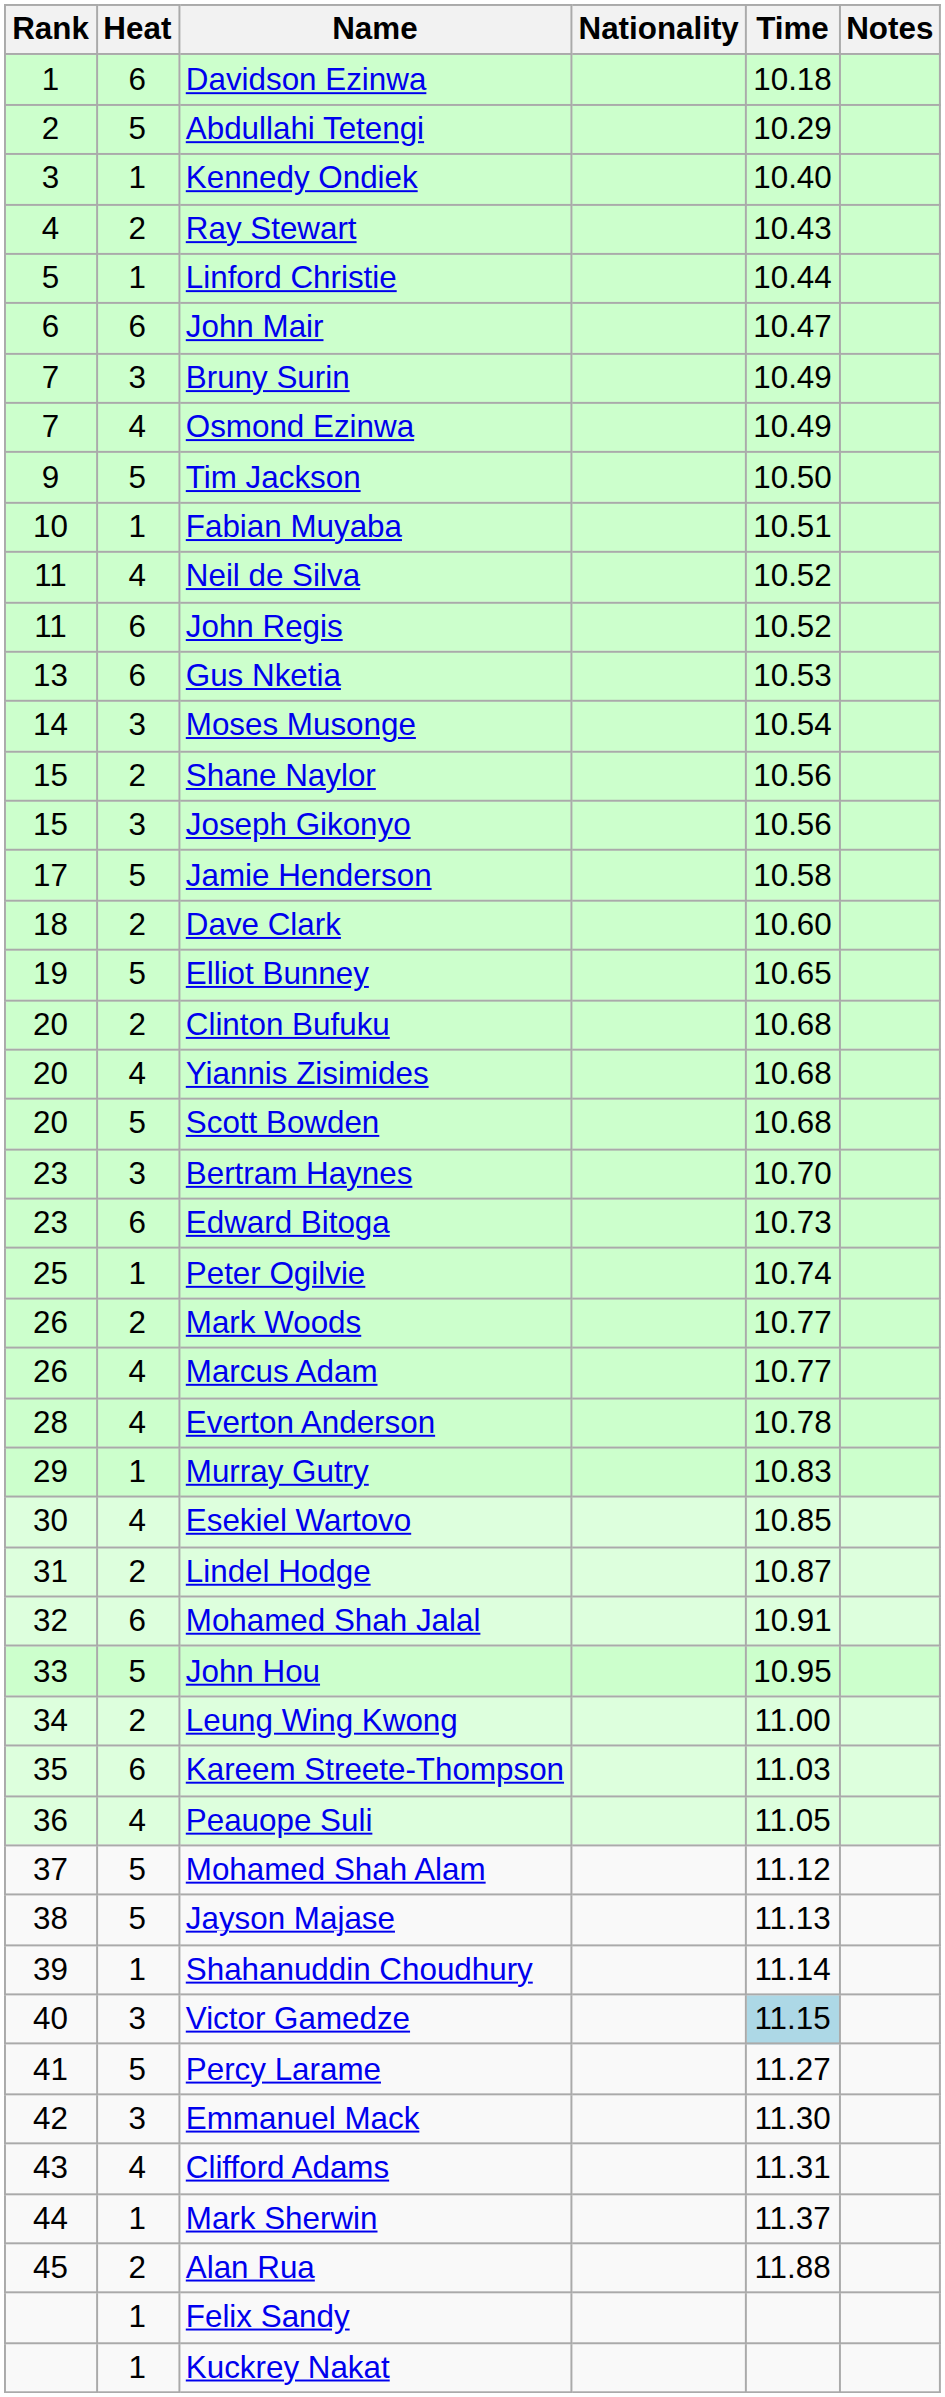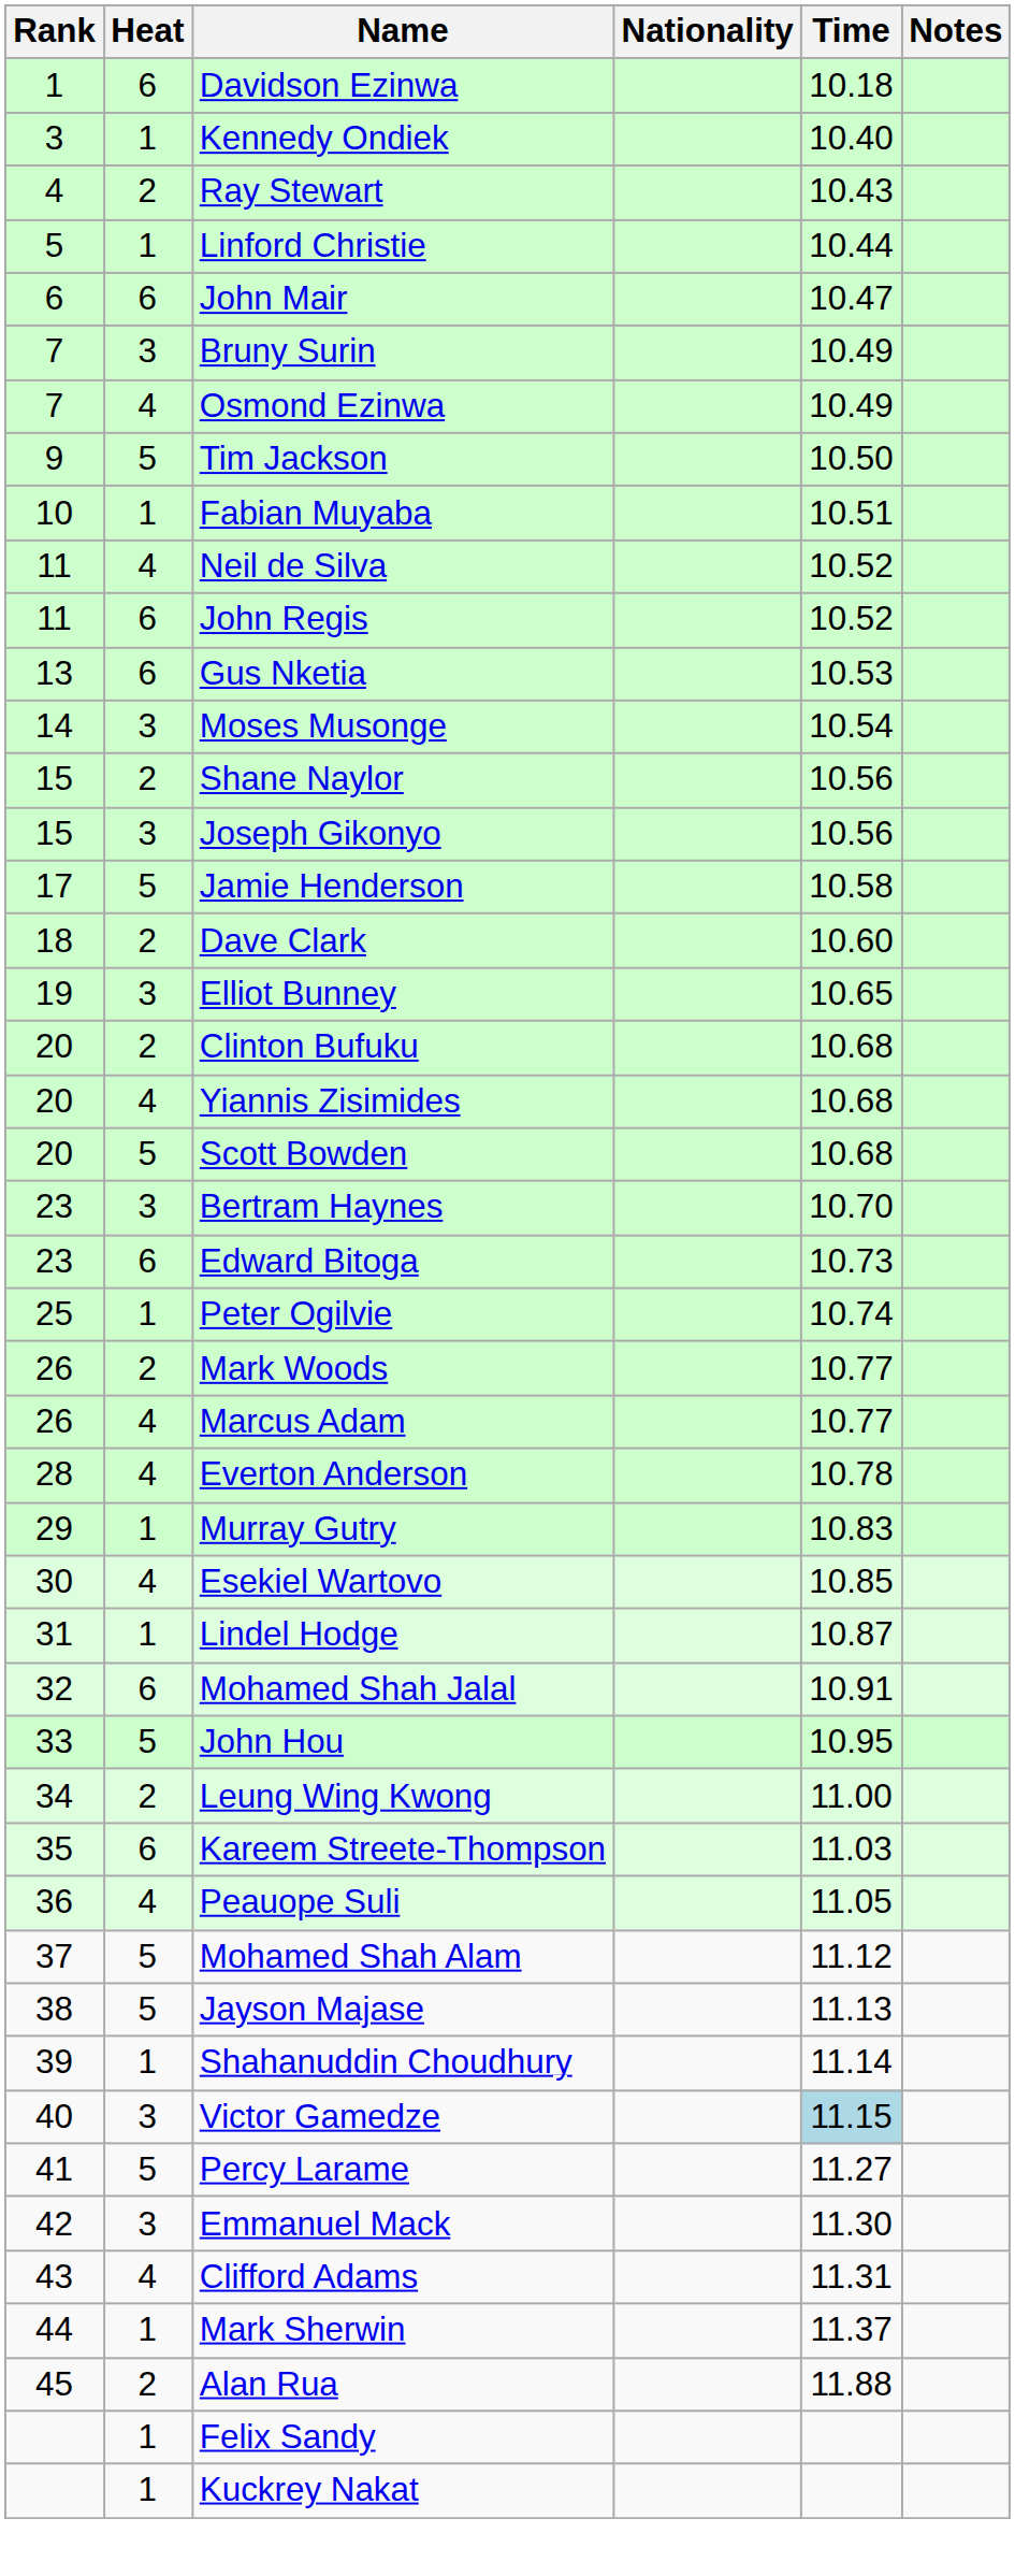- row: 2 | 5 | Abdullahi Tetengi | 10.29
Elliot Bunney | Heat: 5 -> 3
Lindel Hodge | Heat: 2 -> 1
